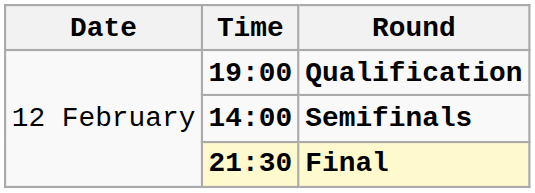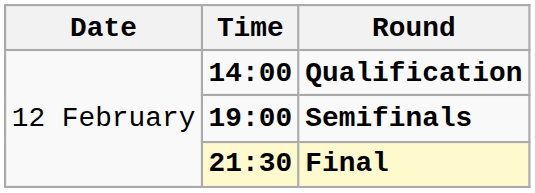Qualification | Time: 19:00 -> 14:00
Semifinals | Time: 14:00 -> 19:00
